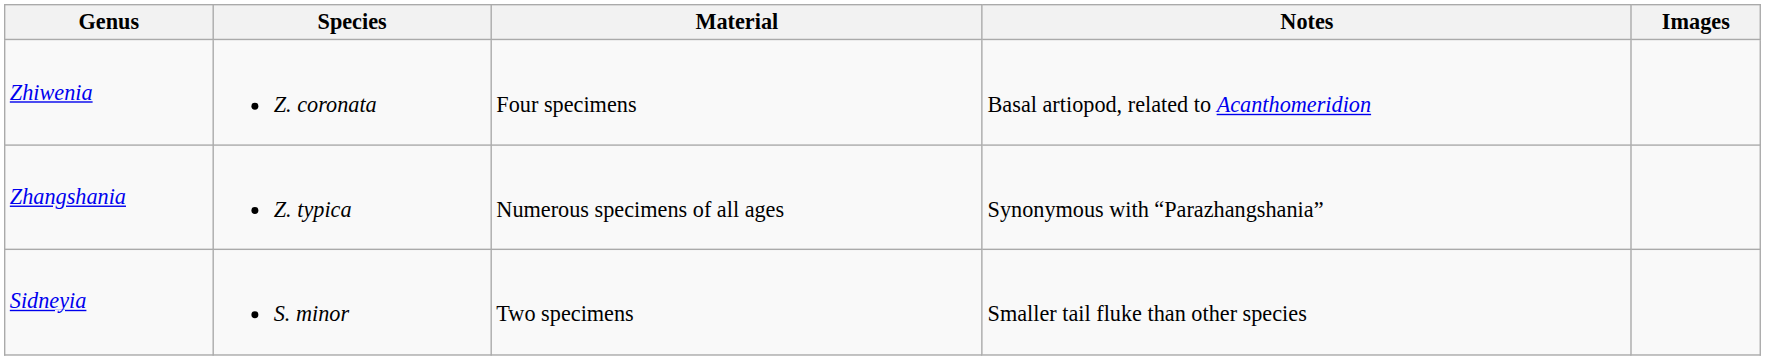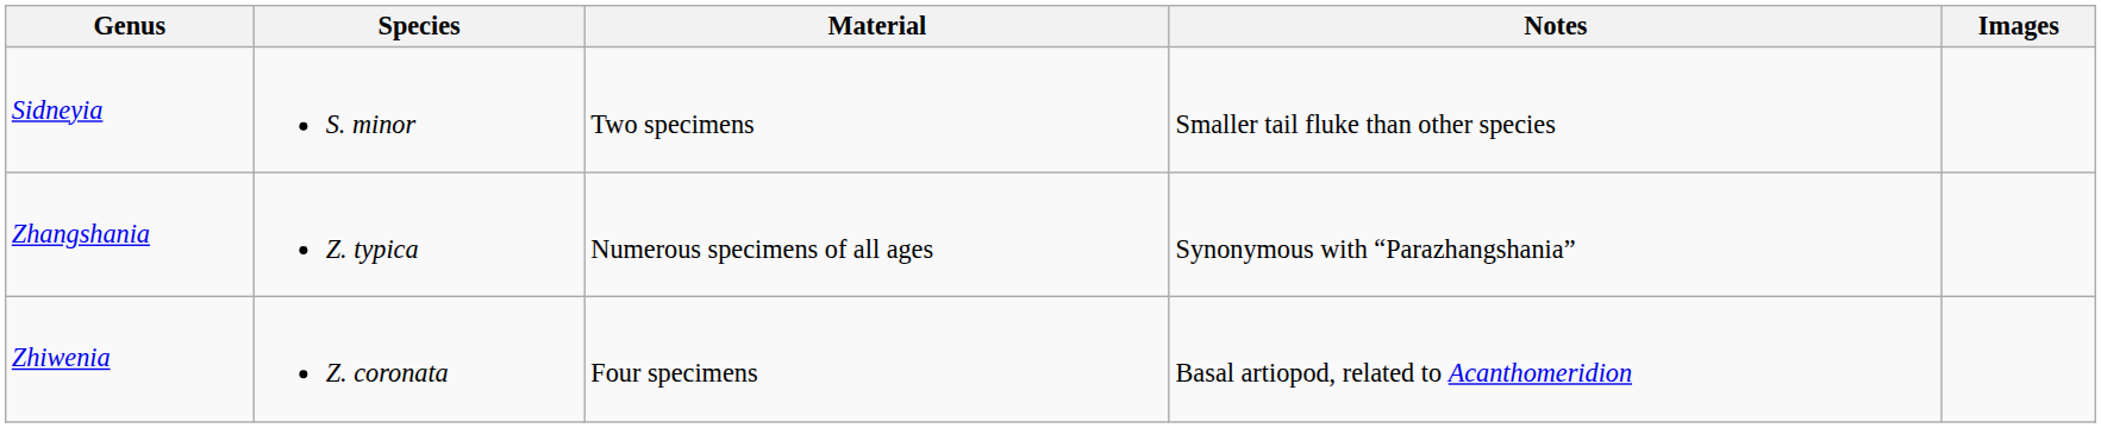rows swapped: Sidneyia <-> Zhiwenia
